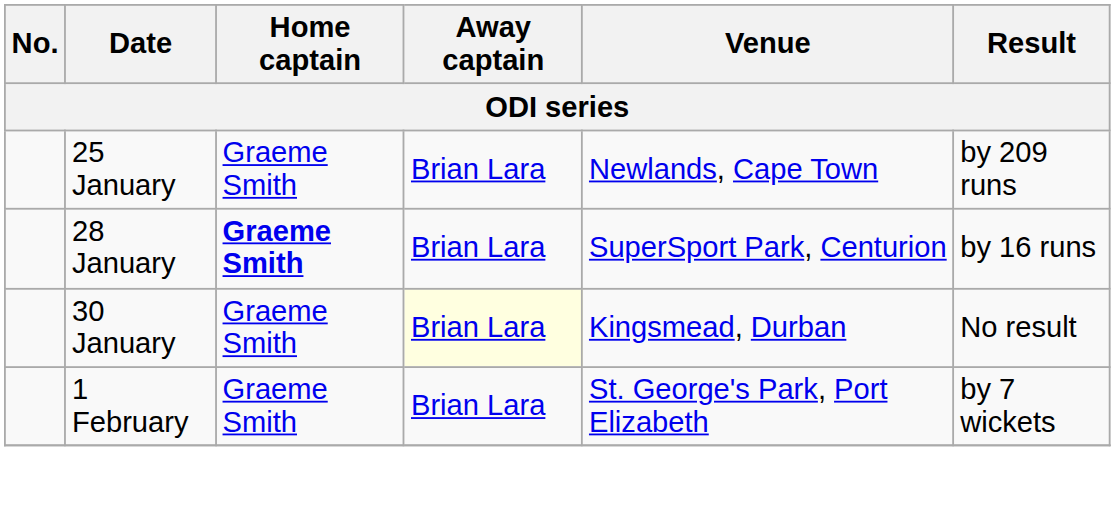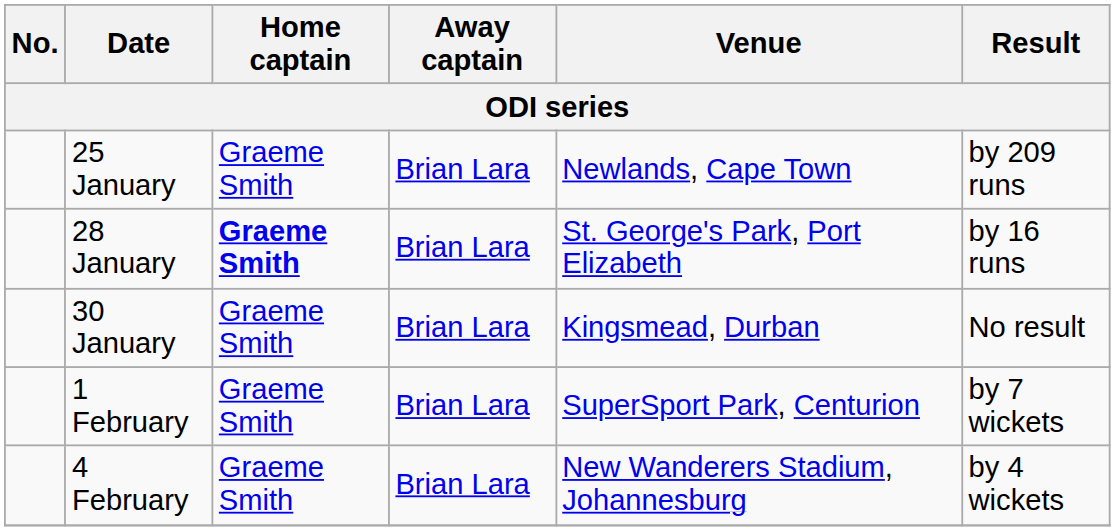28 January | Venue: SuperSport Park, Centurion -> St. George's Park, Port Elizabeth
30 January | Away captain: lightyellow background -> no background
1 February | Venue: St. George's Park, Port Elizabeth -> SuperSport Park, Centurion
+ row: 4 February | Graeme Smith | Brian Lara | New Wanderers Stadium, Johannesburg | by 4 wickets
